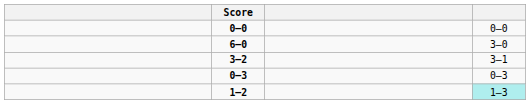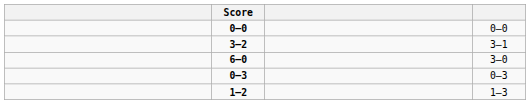rows swapped: 6–0 <-> 3–2
1–2 | column 4: paleturquoise background -> no background
